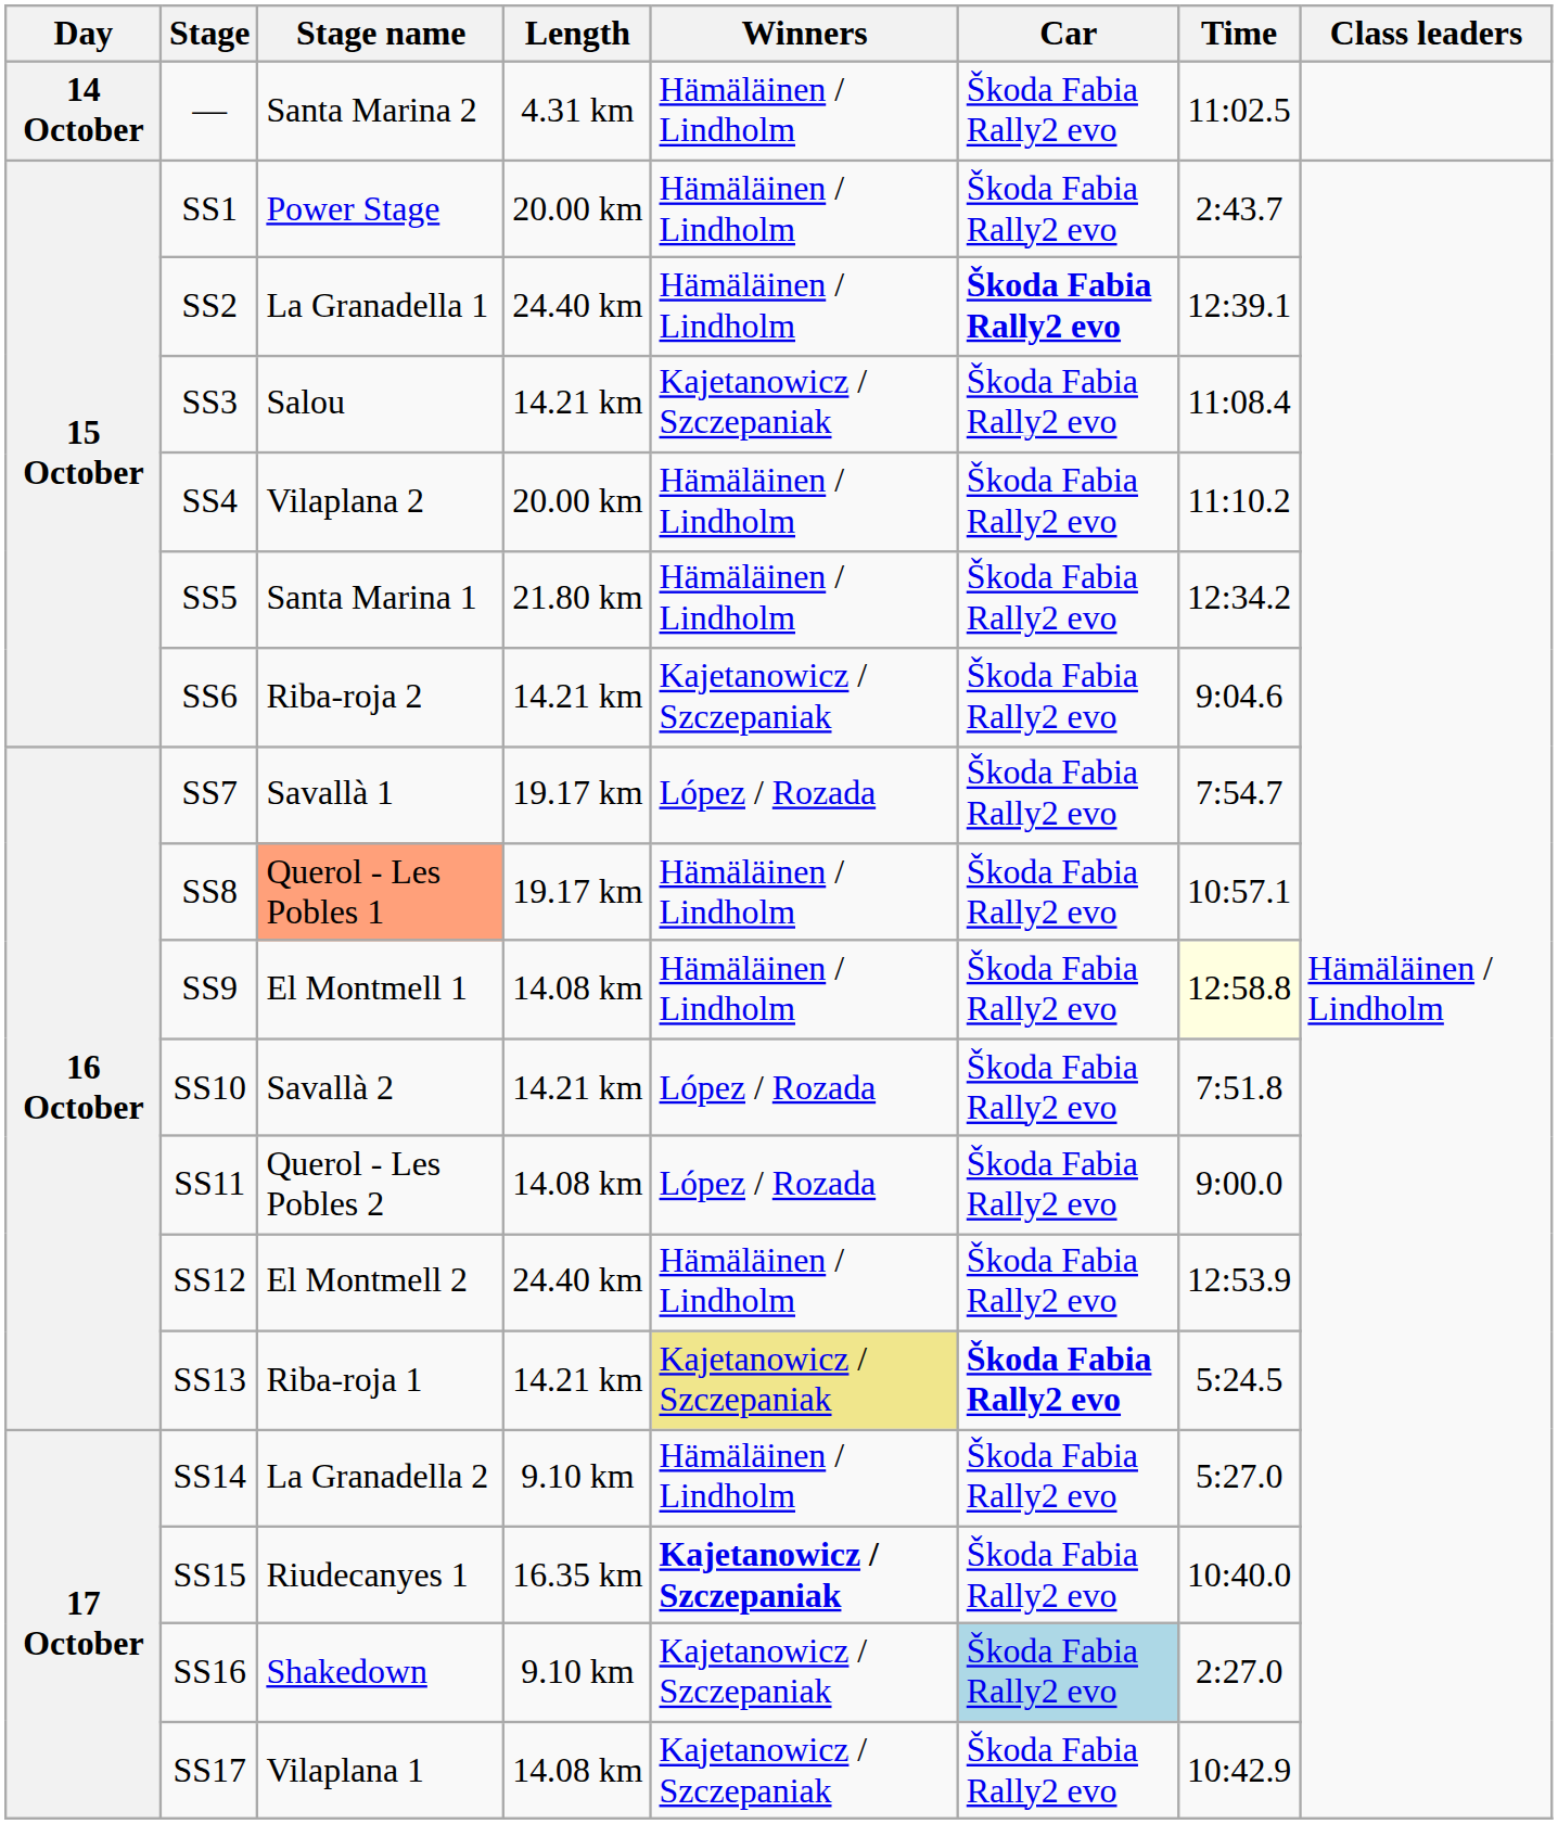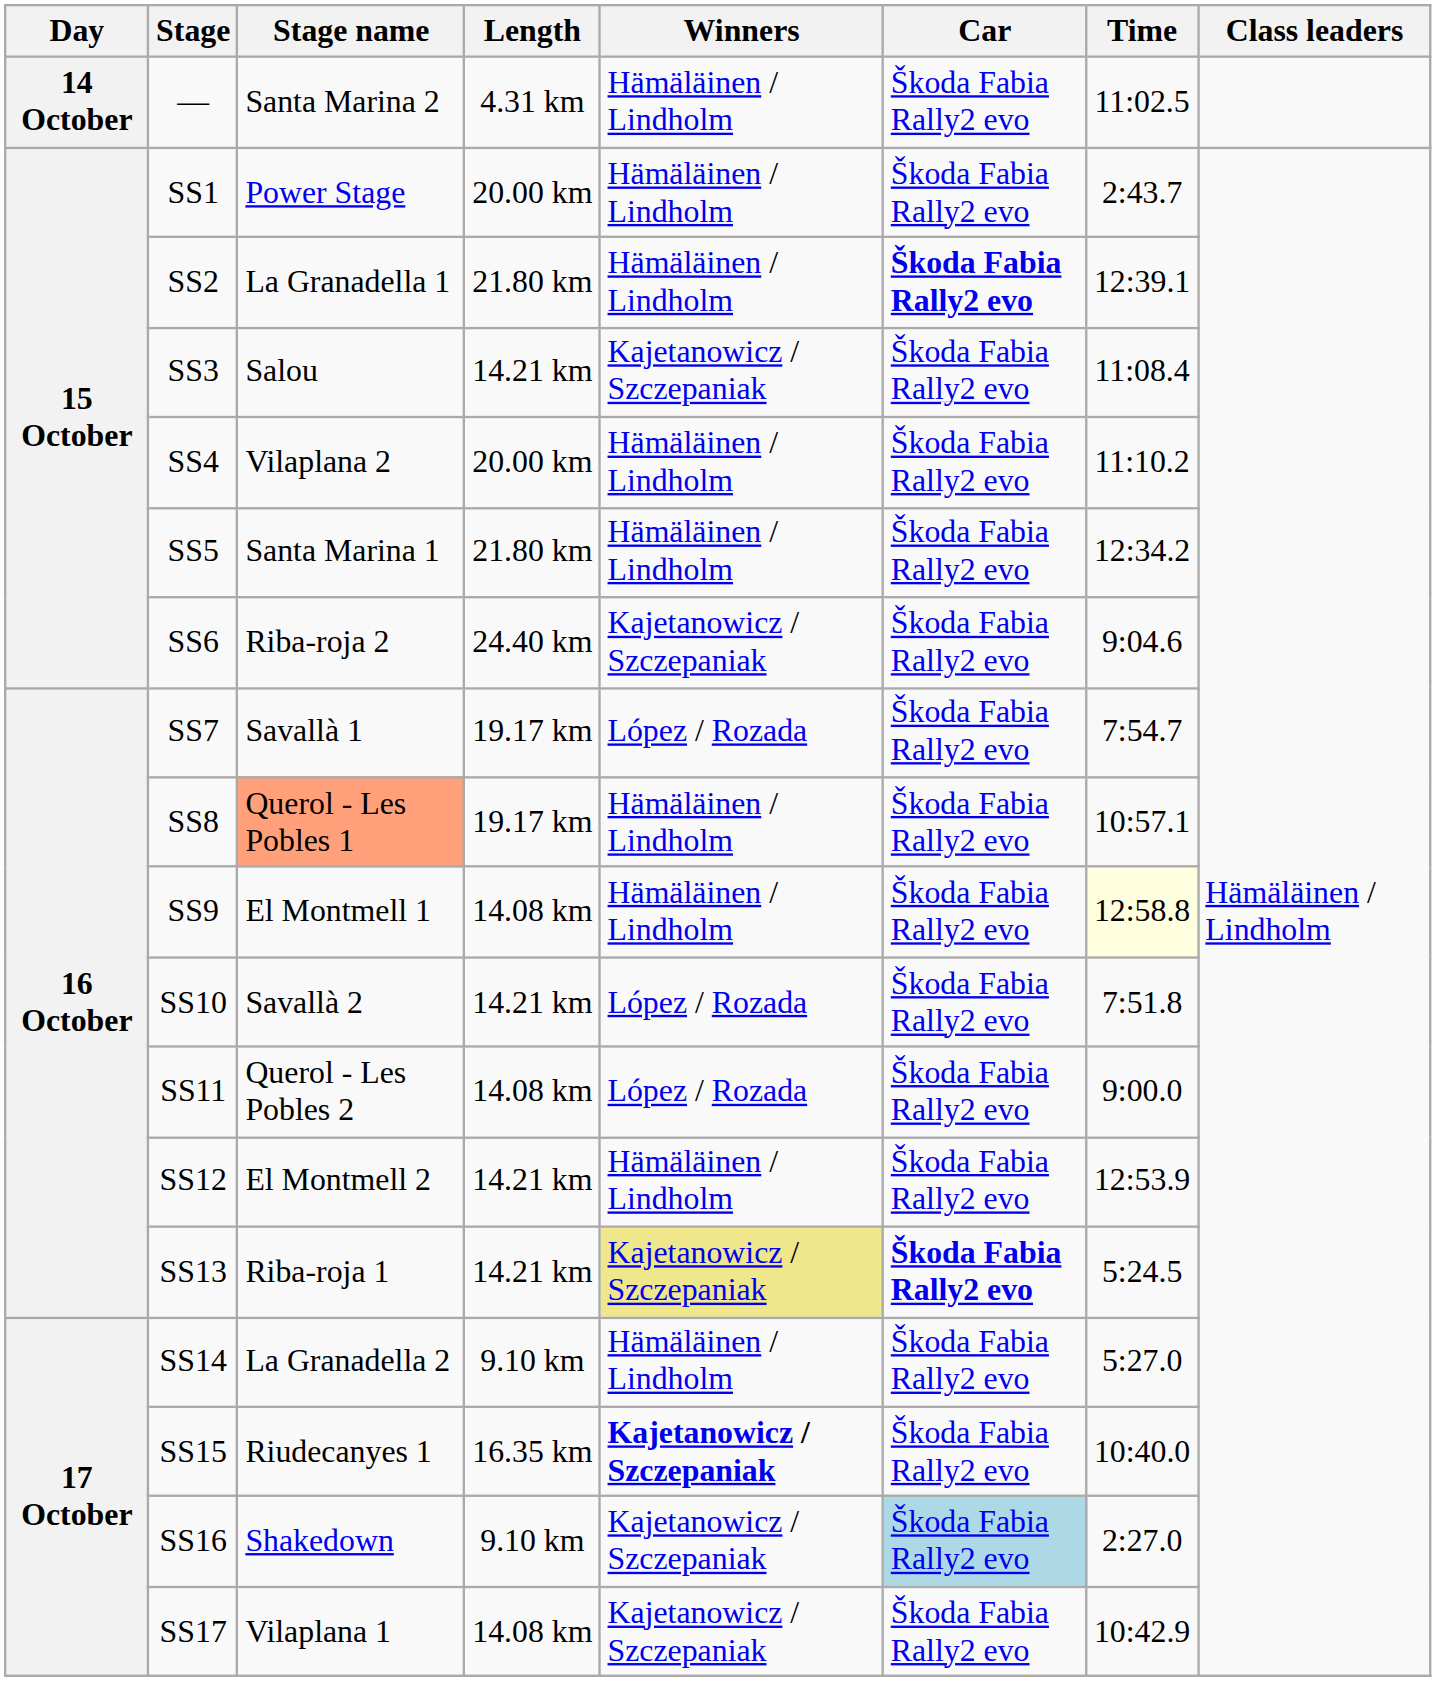SS2 | Length: 24.40 km -> 21.80 km
SS6 | Length: 14.21 km -> 24.40 km
SS12 | Length: 24.40 km -> 14.21 km
